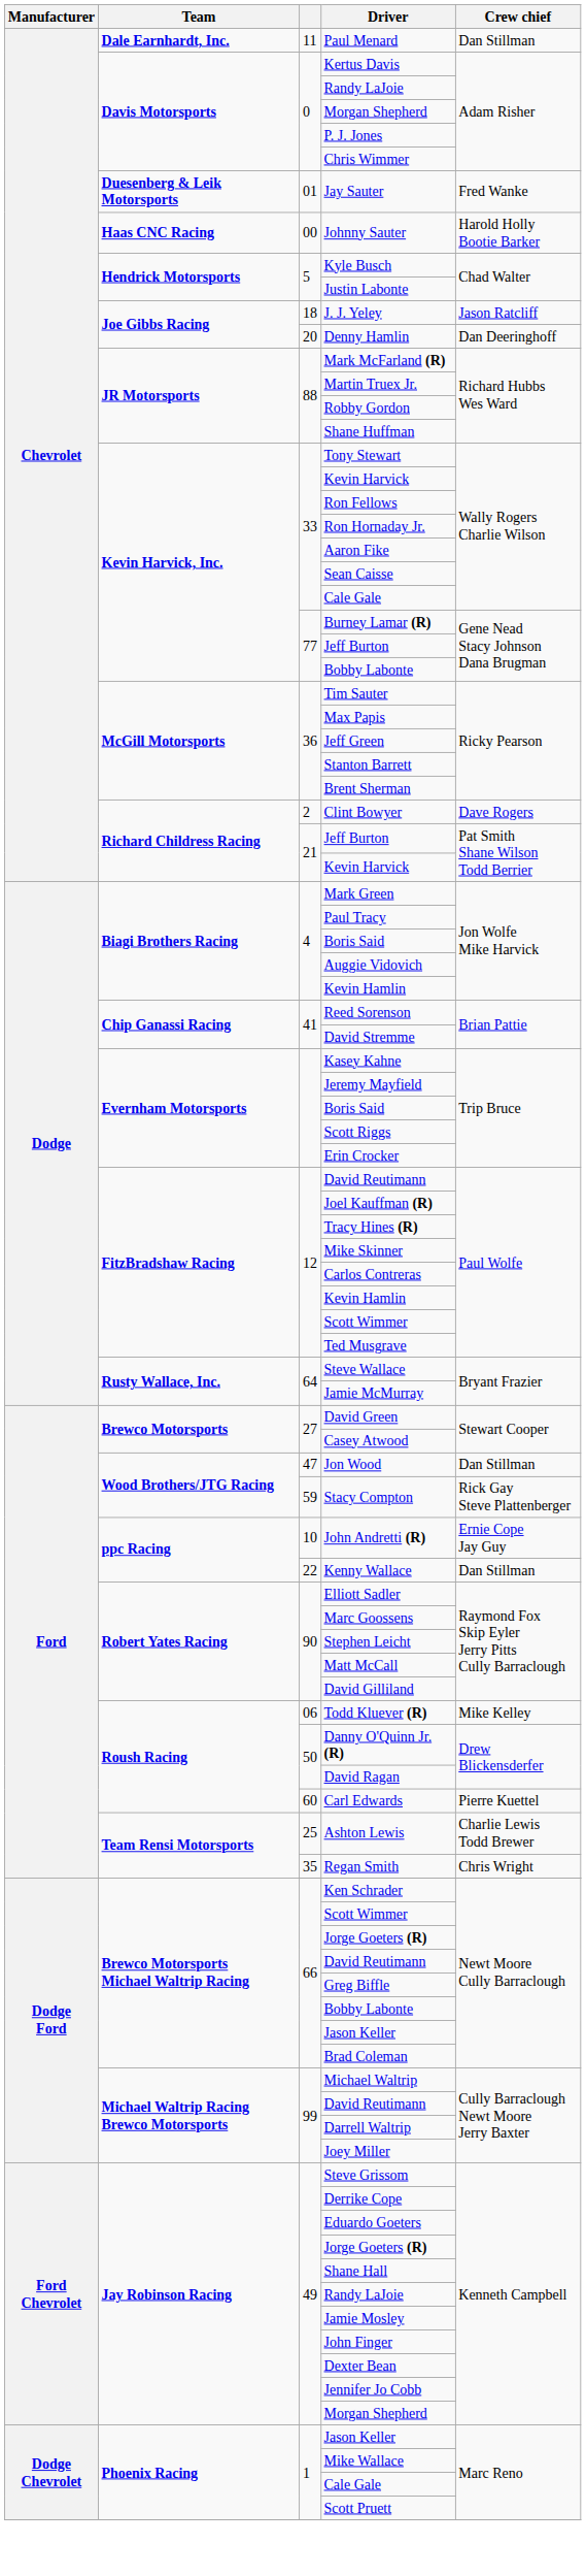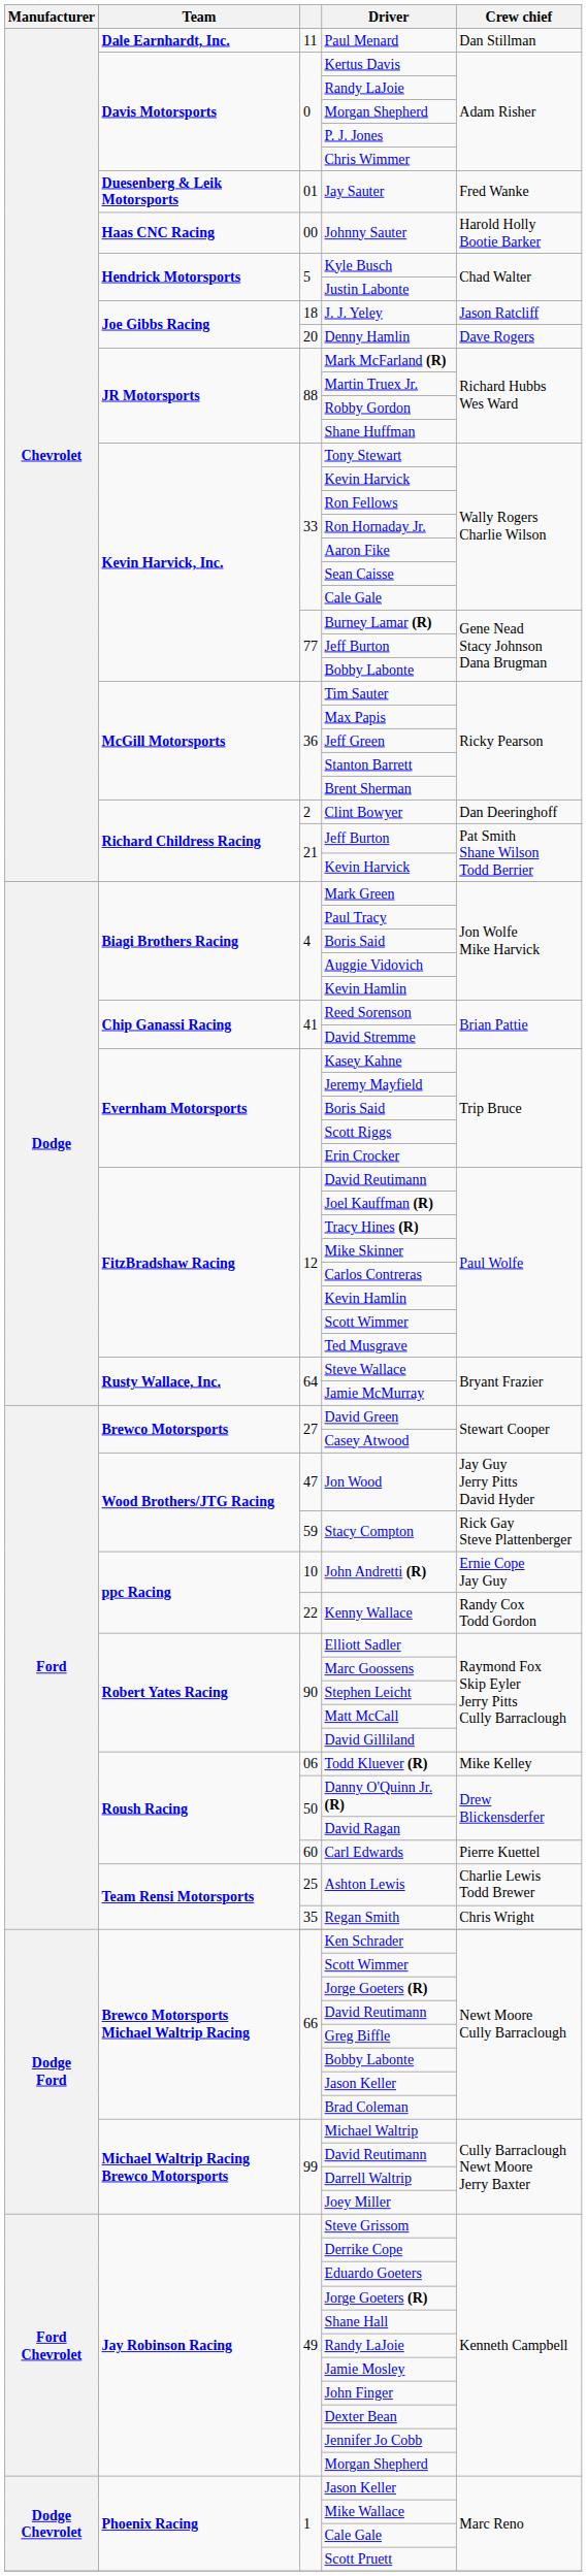Denny Hamlin | Crew chief: Dan Deeringhoff -> Dave Rogers
Clint Bowyer | Crew chief: Dave Rogers -> Dan Deeringhoff
Jon Wood | Crew chief: Dan Stillman -> Jay Guy Jerry Pitts David Hyder
Kenny Wallace | Crew chief: Dan Stillman -> Randy Cox Todd Gordon
